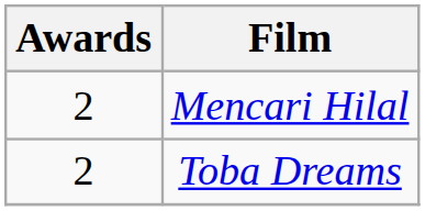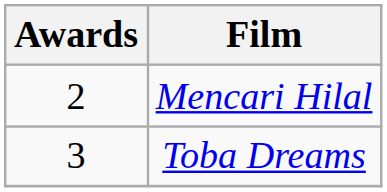Toba Dreams | Awards: 2 -> 3
